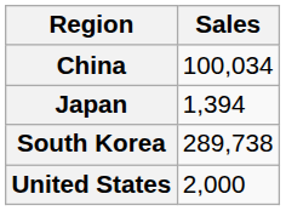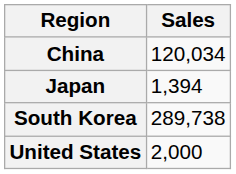China | Sales: 100,034 -> 120,034
